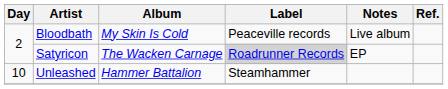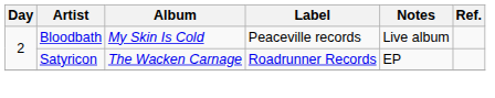Satyricon | Label: lightgrey background -> no background
- row: 10 | Unleashed | Hammer Battalion | Steamhammer
